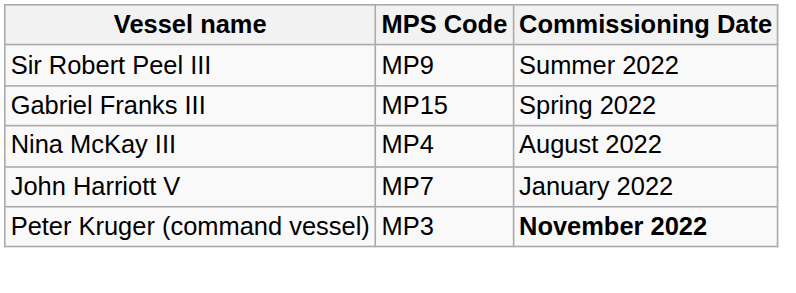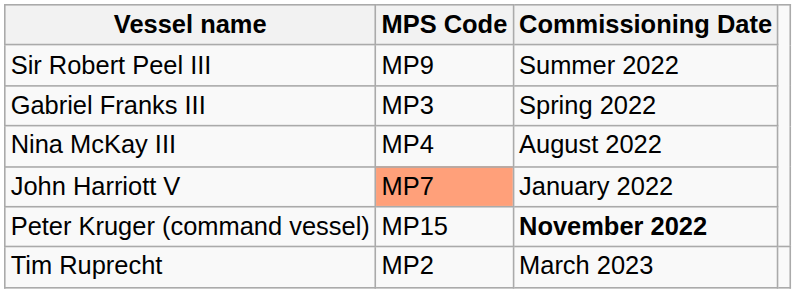Gabriel Franks III | MPS Code: MP15 -> MP3
John Harriott V | MPS Code: no background -> lightsalmon background
Peter Kruger (command vessel) | MPS Code: MP3 -> MP15
+ row: Tim Ruprecht | MP2 | March 2023
